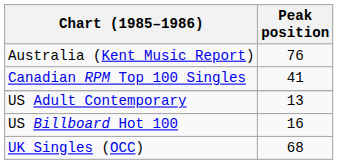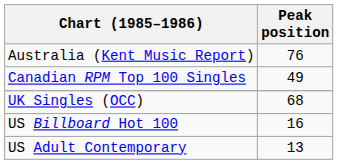Canadian RPM Top 100 Singles | Peak position: 41 -> 49
rows swapped: UK Singles (OCC) <-> US Adult Contemporary
